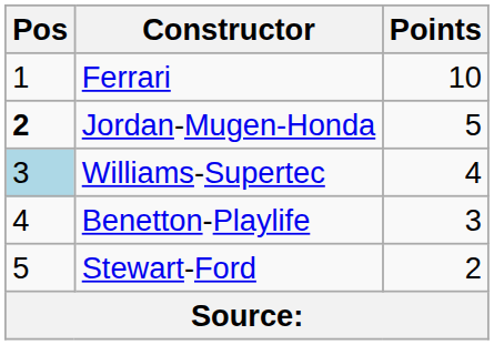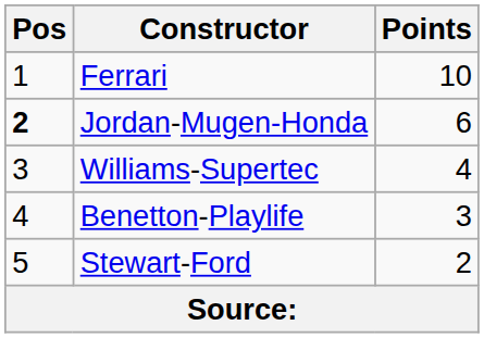Jordan-Mugen-Honda | Points: 5 -> 6
Williams-Supertec | Pos: lightblue background -> no background
